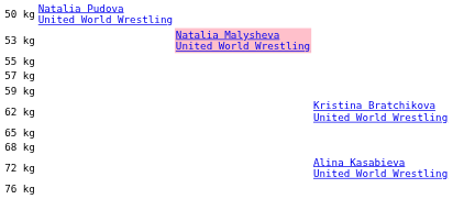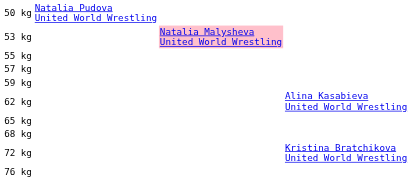62 kg | column 4: Kristina Bratchikova United World Wrestling -> Alina Kasabieva United World Wrestling
72 kg | column 4: Alina Kasabieva United World Wrestling -> Kristina Bratchikova United World Wrestling
